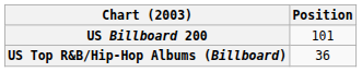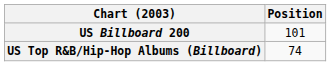US Top R&B/Hip-Hop Albums (Billboard) | Position: 36 -> 74
